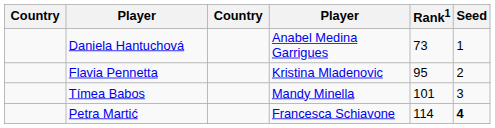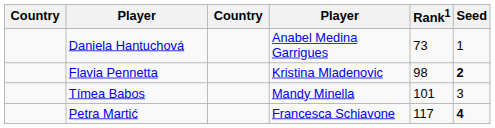Flavia Pennetta | Rank1: 95 -> 98
Flavia Pennetta | Seed: normal -> bold
Petra Martić | Rank1: 114 -> 117
